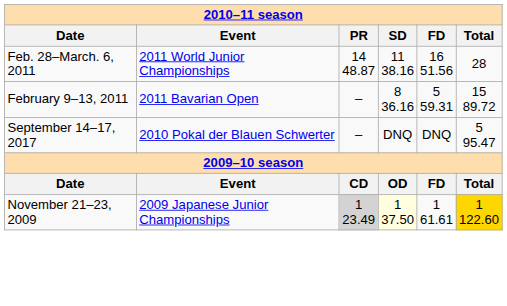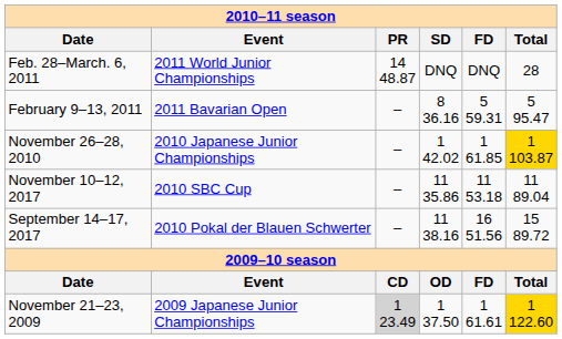Feb. 28–March. 6, 2011 | SD: 11 38.16 -> DNQ
Feb. 28–March. 6, 2011 | FD: 16 51.56 -> DNQ
February 9–13, 2011 | Total: 15 89.72 -> 5 95.47
+ row: November 26–28, 2010 | 2010 Japanese Junior Championships | – | 1 42.02 | 1 61.85 | 1 103.87
+ row: November 10–12, 2017 | 2010 SBC Cup | – | 11 35.86 | 11 53.18 | 11 89.04
September 14–17, 2017 | SD: DNQ -> 11 38.16
September 14–17, 2017 | FD: DNQ -> 16 51.56
September 14–17, 2017 | Total: 5 95.47 -> 15 89.72
November 21–23, 2009 | SD: lightyellow background -> no background
